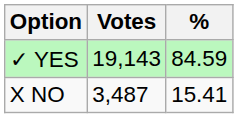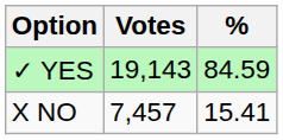X NO | Votes: 3,487 -> 7,457
